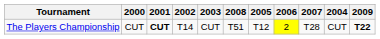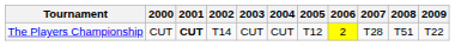columns swapped: 2004 <-> 2008
The Players Championship | 2009: bold -> normal
